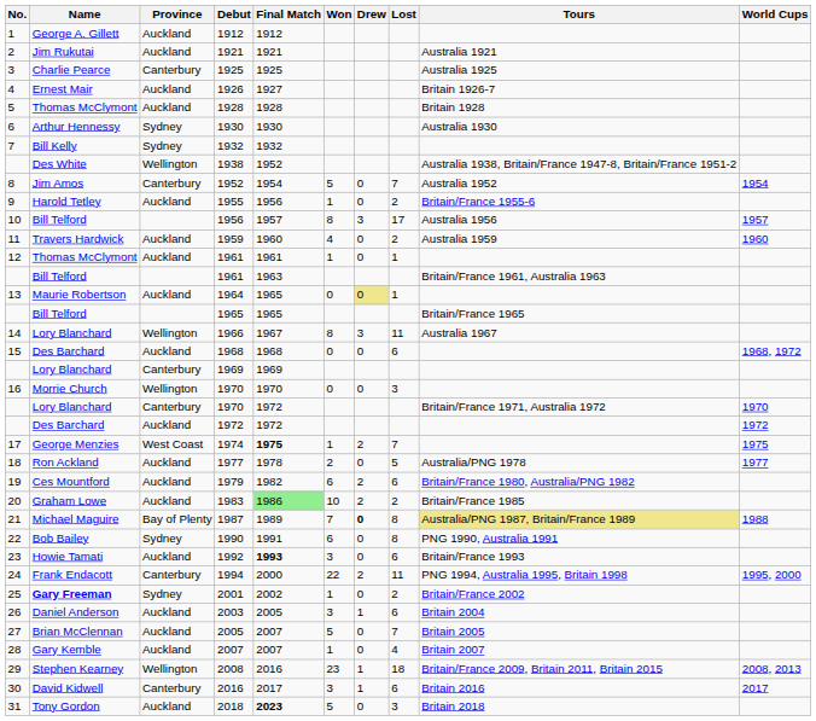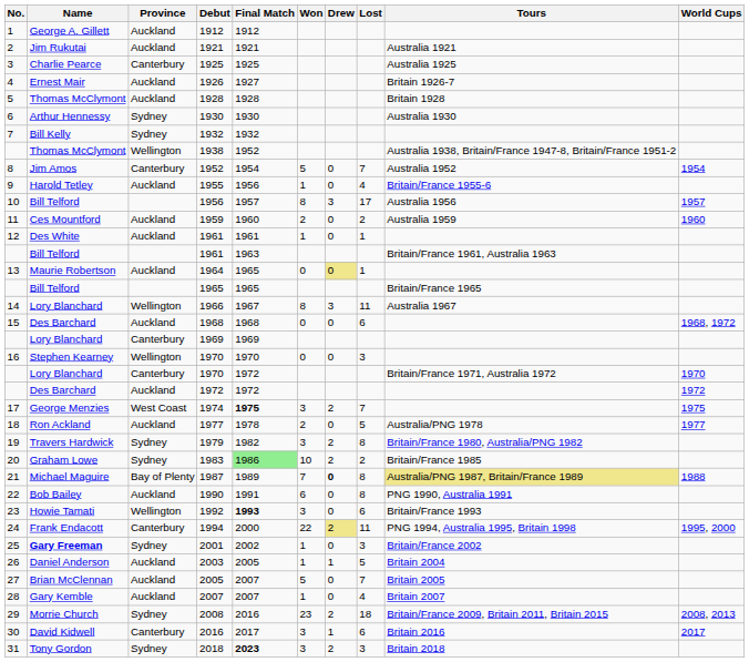1938 | Name: Des White -> Thomas McClymont
1955 | Lost: 2 -> 4
1959 | Name: Travers Hardwick -> Ces Mountford
1959 | Won: 4 -> 2
12 / 1961 | Name: Thomas McClymont -> Des White
16 / 1970 | Name: Morrie Church -> Stephen Kearney
1974 | Won: 1 -> 3
1979 | Name: Ces Mountford -> Travers Hardwick
1979 | Province: Auckland -> Sydney
1979 | Won: 6 -> 3
1979 | Lost: 6 -> 8
1983 | Province: Auckland -> Sydney
1990 | Province: Sydney -> Auckland
1992 | Province: Auckland -> Wellington
1994 | Drew: no background -> khaki background
2001 | Lost: 2 -> 3
2003 | Won: 3 -> 1
2003 | Lost: 6 -> 5
2008 | Name: Stephen Kearney -> Morrie Church
2008 | Province: Wellington -> Sydney
2008 | Drew: 1 -> 2
2018 | Province: Auckland -> Sydney
2018 | Won: 5 -> 3
2018 | Drew: 0 -> 2
